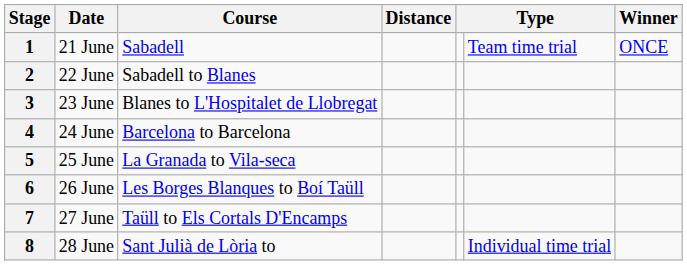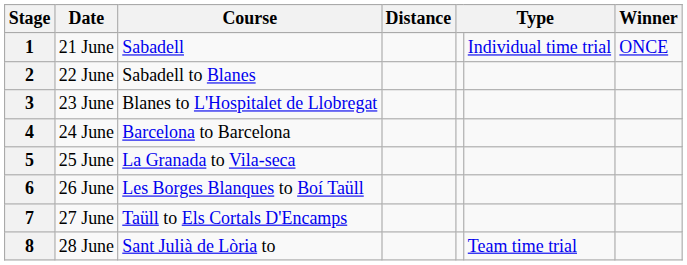1 | column 6: Team time trial -> Individual time trial
8 | column 6: Individual time trial -> Team time trial
